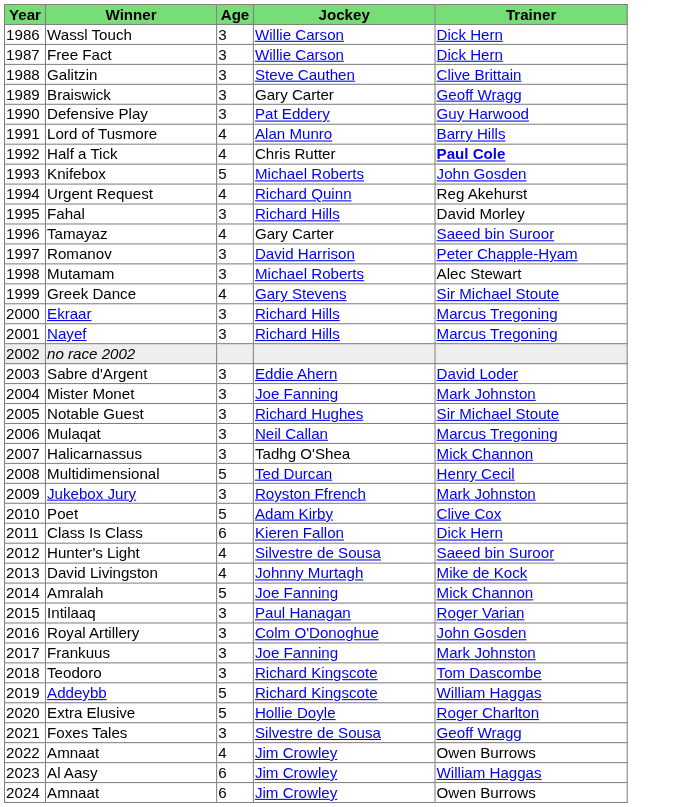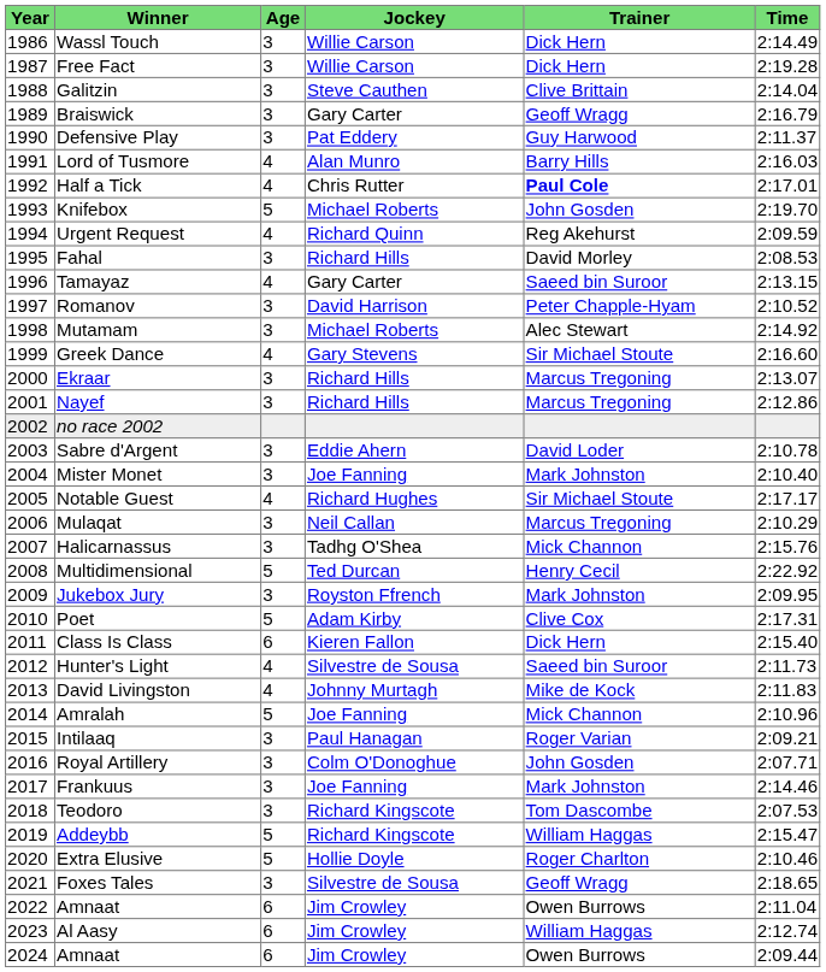+ column: Time | 2:14.49 | 2:19.28 | 2:14.04 | 2:16.79 | 2:11.37 | 2:16.03 | 2:17.01 | 2:19.70 | 2:09.59 | 2:08.53 | 2:13.15 | 2:10.52 | 2:14.92 | 2:16.60 | 2:13.07 | 2:12.86 | 2:10.78 | 2:10.40 | 2:17.17 | 2:10.29 | 2:15.76 | 2:22.92 | 2:09.95 | 2:17.31 | 2:15.40 | 2:11.73 | 2:11.83 | 2:10.96 | 2:09.21 | 2:07.71 | 2:14.46 | 2:07.53 | 2:15.47 | 2:10.46 | 2:18.65 | 2:11.04 | 2:12.74 | 2:09.44
Notable Guest | Age: 3 -> 4
2022 / Amnaat | Age: 4 -> 6
